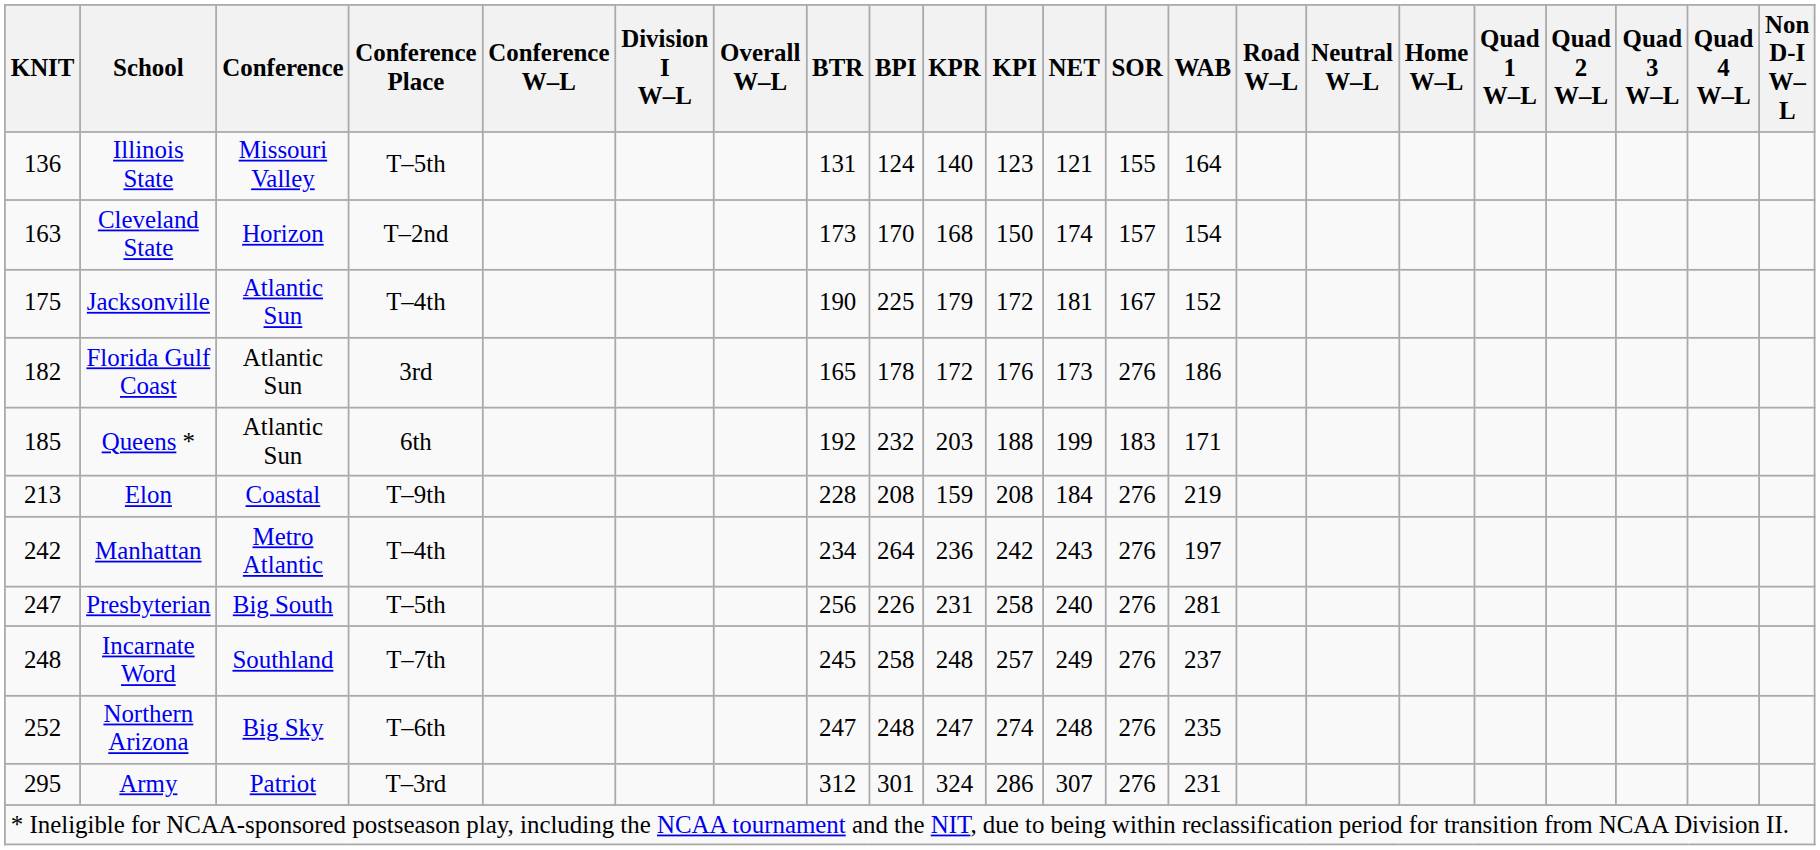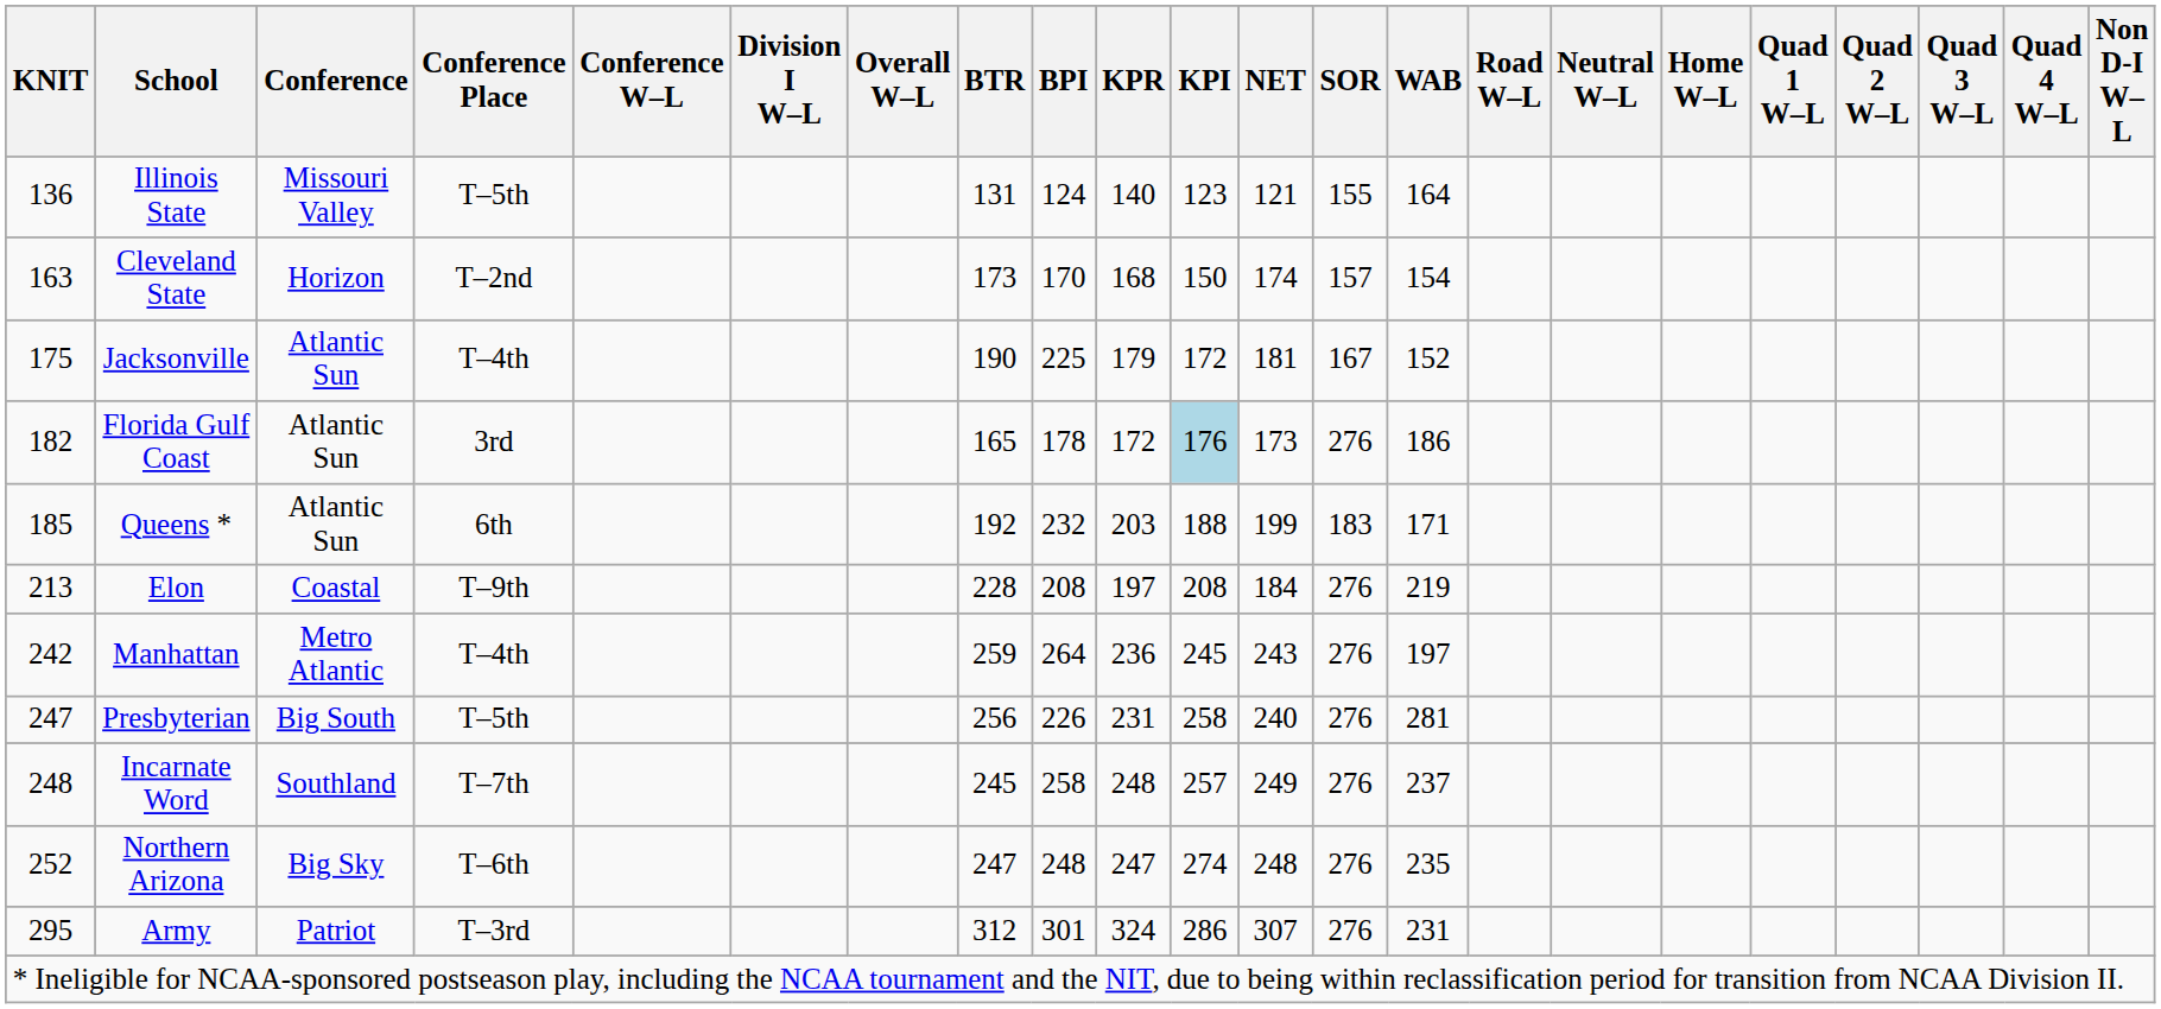Florida Gulf Coast | KPI: no background -> lightblue background
Elon | KPR: 159 -> 197
Manhattan | BTR: 234 -> 259
Manhattan | KPI: 242 -> 245
